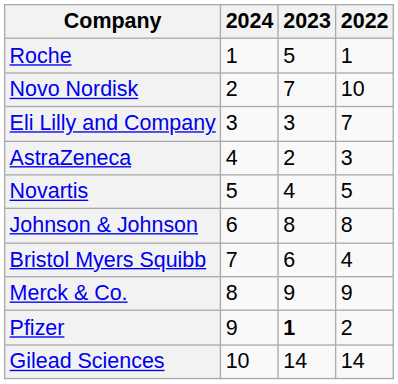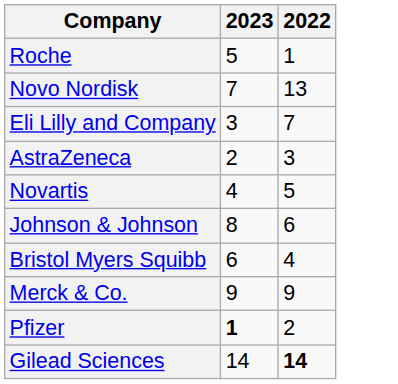- column: 2024 | 1 | 2 | 3 | 4 | 5 | 6 | 7 | 8 | 9 | 10
Novo Nordisk | 2022: 10 -> 13
Johnson & Johnson | 2022: 8 -> 6
Gilead Sciences | 2022: normal -> bold
